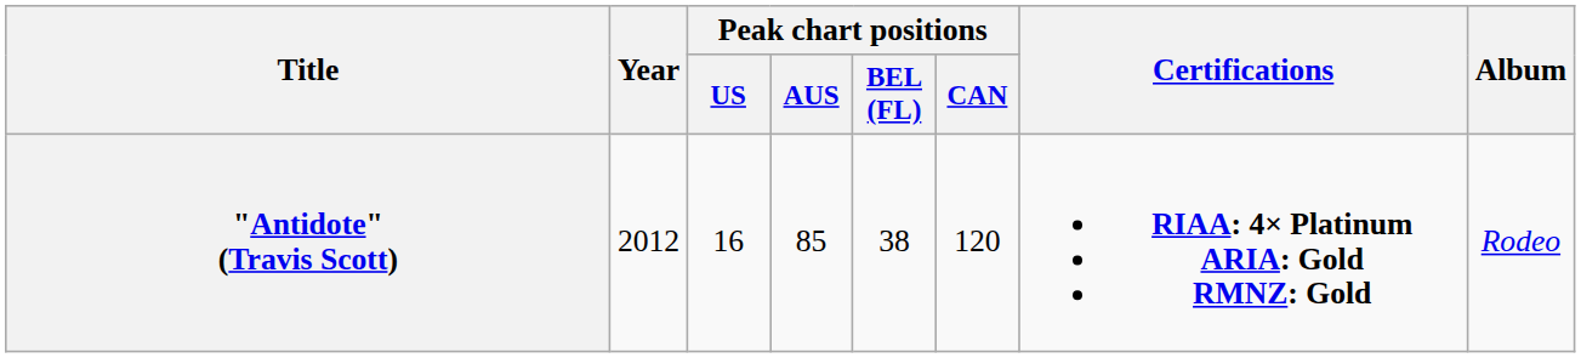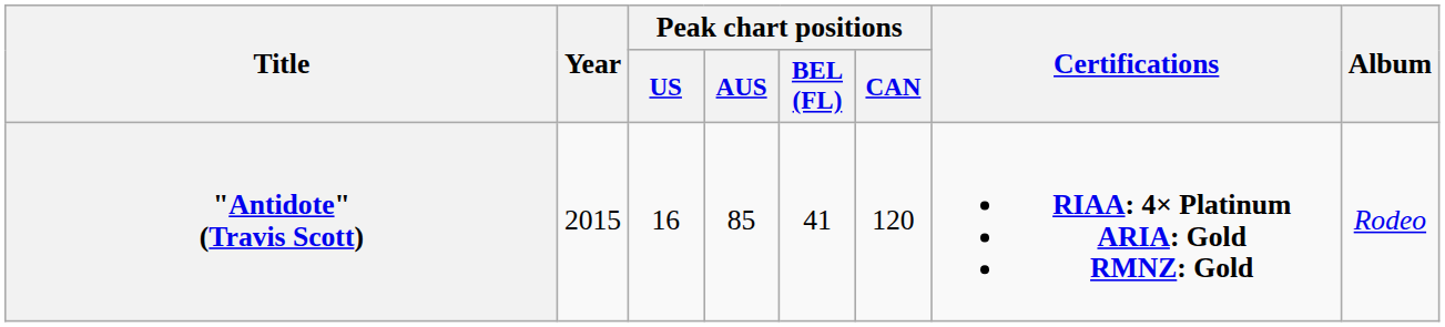"Antidote" (Travis Scott) | Year: 2012 -> 2015
"Antidote" (Travis Scott) | Peak chart positions / BEL (FL): 38 -> 41
